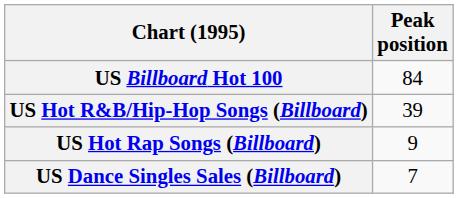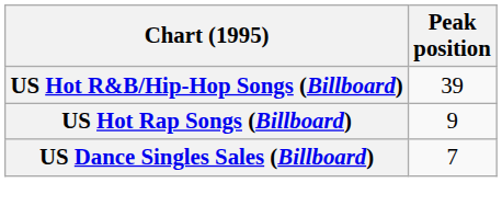- row: US Billboard Hot 100 | 84
